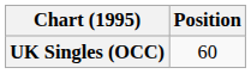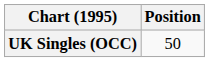UK Singles (OCC) | Position: 60 -> 50
